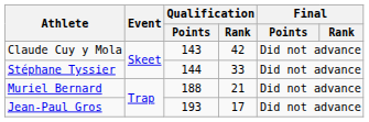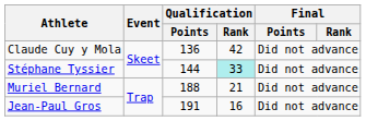Claude Cuy y Mola | Qualification / Points: 143 -> 136
Stéphane Tyssier | Qualification / Rank: no background -> paleturquoise background
Jean-Paul Gros | Qualification / Points: 193 -> 191
Jean-Paul Gros | Qualification / Rank: 17 -> 16
